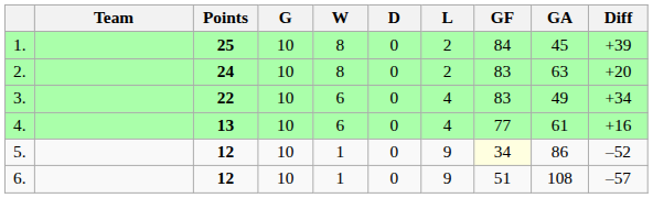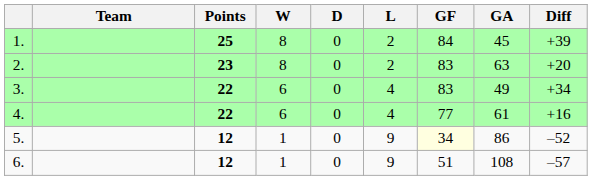- column: G | 10 | 10 | 10 | 10 | 10 | 10
2. | Points: 24 -> 23
4. | Points: 13 -> 22
